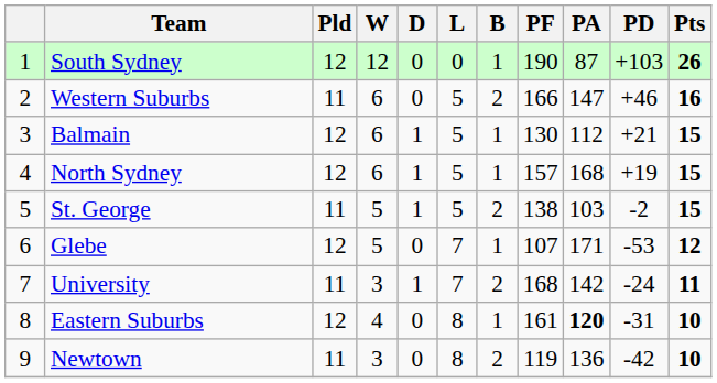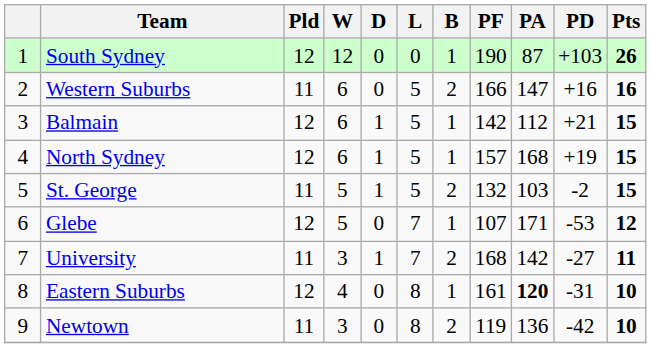Western Suburbs | PD: +46 -> +16
Balmain | PF: 130 -> 142
St. George | PF: 138 -> 132
University | PD: -24 -> -27
